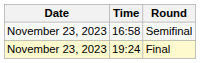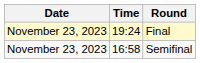rows swapped: Semifinal <-> Final
